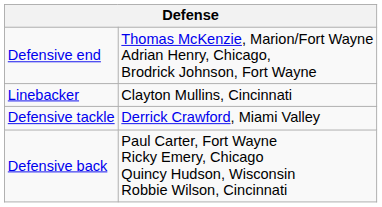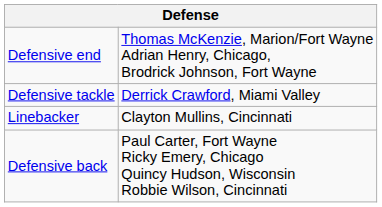rows swapped: Defensive tackle <-> Linebacker
